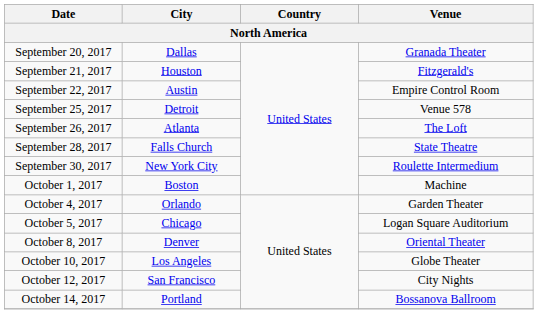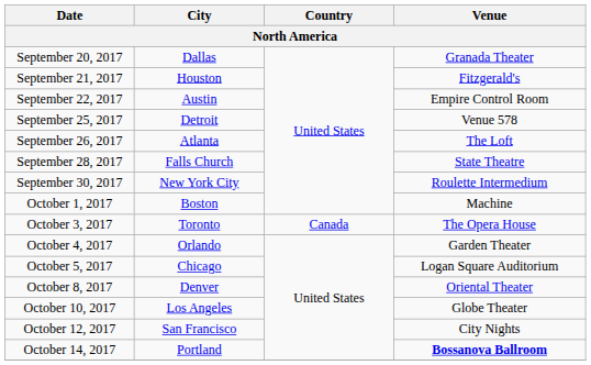+ row: October 3, 2017 | Toronto | Canada | The Opera House
October 14, 2017 | Venue: normal -> bold
